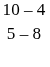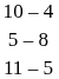+ row: 11 – 5
